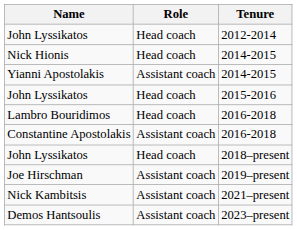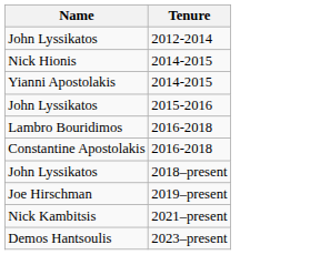- column: Role | Head coach | Head coach | Assistant coach | Head coach | Head coach | Assistant coach | Head coach | Assistant coach | Assistant coach | Assistant coach
